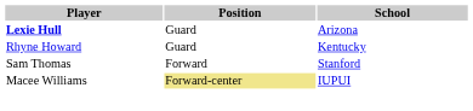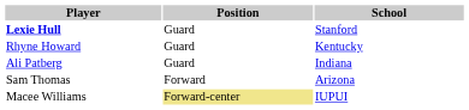Lexie Hull | School: Arizona -> Stanford
+ row: Ali Patberg | Guard | Indiana
Sam Thomas | School: Stanford -> Arizona
